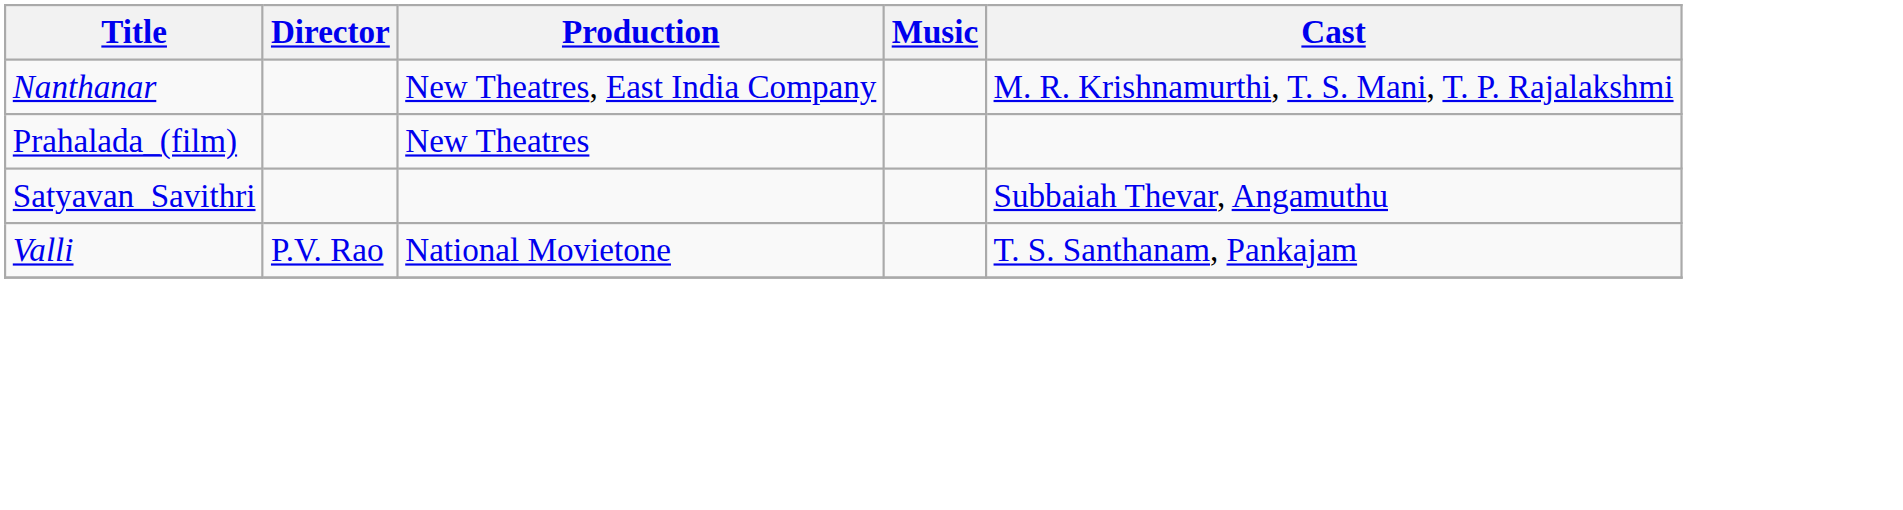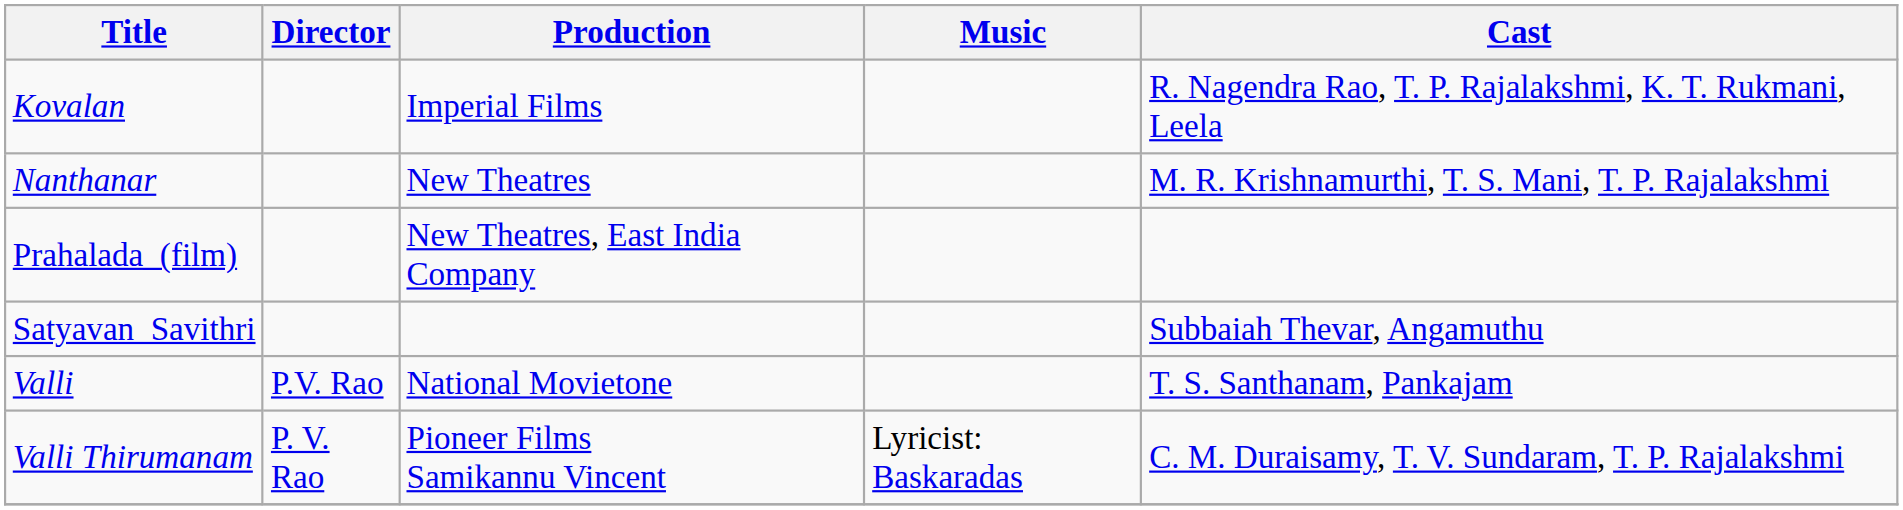+ row: Kovalan | Imperial Films | R. Nagendra Rao, T. P. Rajalakshmi, K. T. Rukmani, Leela
Nanthanar | Production: New Theatres, East India Company -> New Theatres
Prahalada_(film) | Production: New Theatres -> New Theatres, East India Company
+ row: Valli Thirumanam | P. V. Rao | Pioneer Films Samikannu Vincent | Lyricist: Baskaradas | C. M. Duraisamy, T. V. Sundaram, T. P. Rajalakshmi
